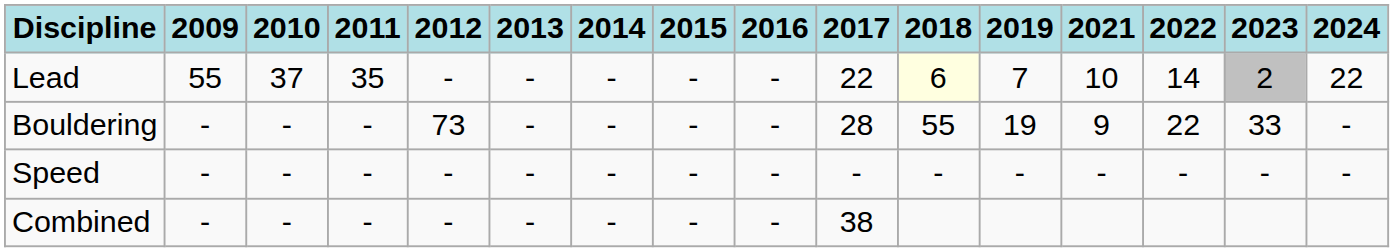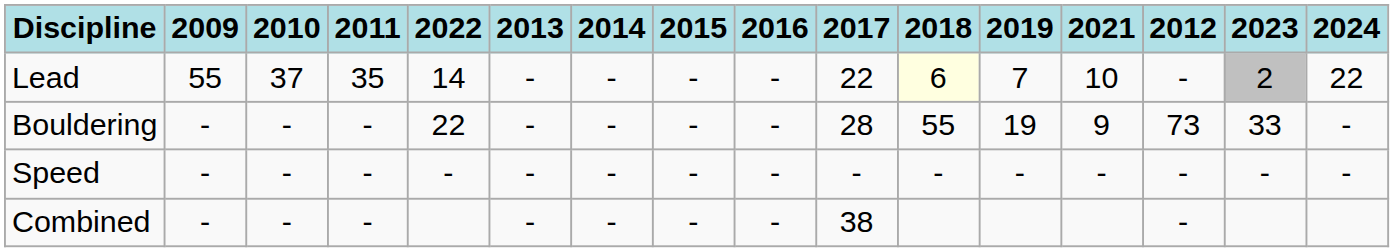columns swapped: 2012 <-> 2022
